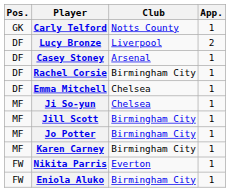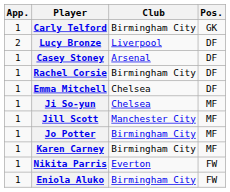columns swapped: Pos. <-> App.
Carly Telford | Club: Notts County -> Birmingham City
Jill Scott | Club: Birmingham City -> Manchester City
